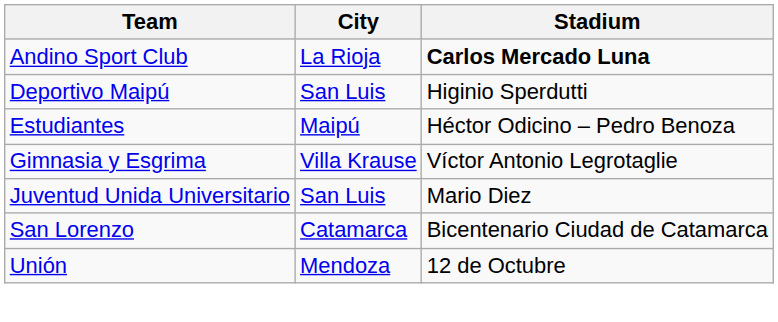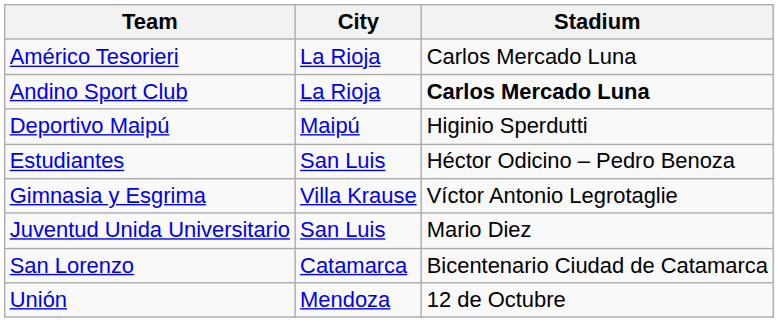+ row: Américo Tesorieri | La Rioja | Carlos Mercado Luna
Deportivo Maipú | City: San Luis -> Maipú
Estudiantes | City: Maipú -> San Luis
